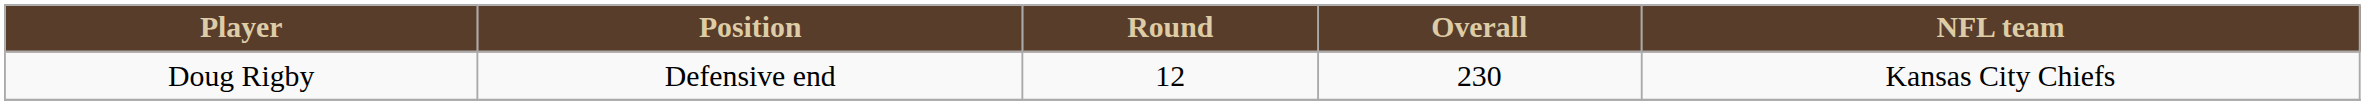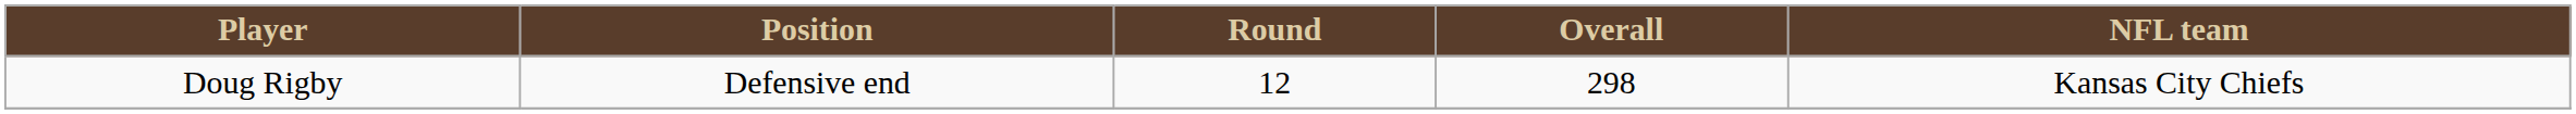Doug Rigby | Overall: 230 -> 298
